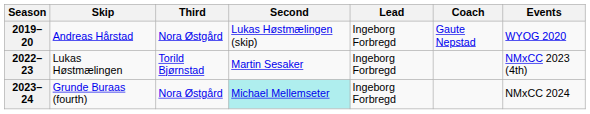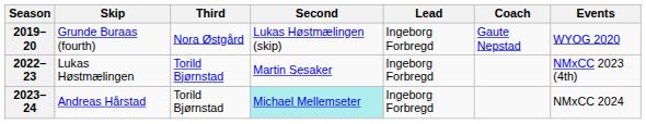2019–20 | Skip: Andreas Hårstad -> Grunde Buraas (fourth)
2023–24 | Skip: Grunde Buraas (fourth) -> Andreas Hårstad
2023–24 | Third: Nora Østgård -> Torild Bjørnstad
